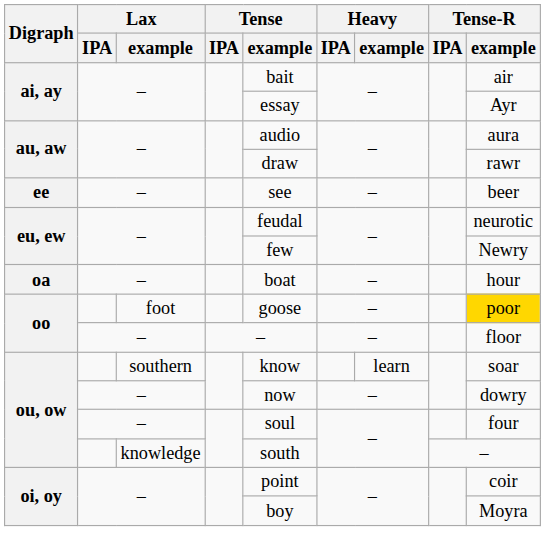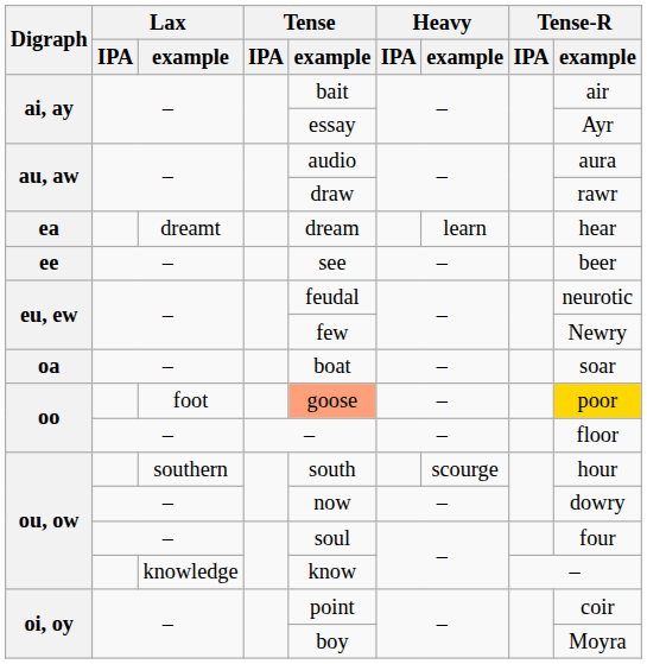+ row: ea | dreamt | dream | learn | hear
oa | Tense-R / example: hour -> soar
oo / foot | Tense / example: no background -> lightsalmon background
ou, ow / southern | Tense / example: know -> south
ou, ow / southern | Heavy / example: learn -> scourge
ou, ow / southern | Tense-R / example: soar -> hour
ou, ow / knowledge | Tense / example: south -> know
